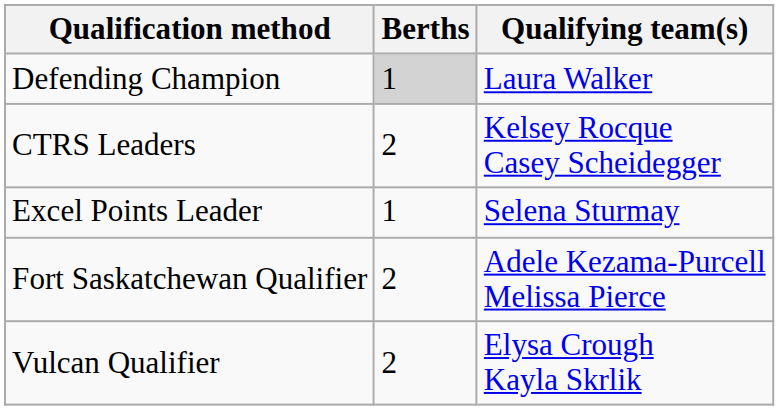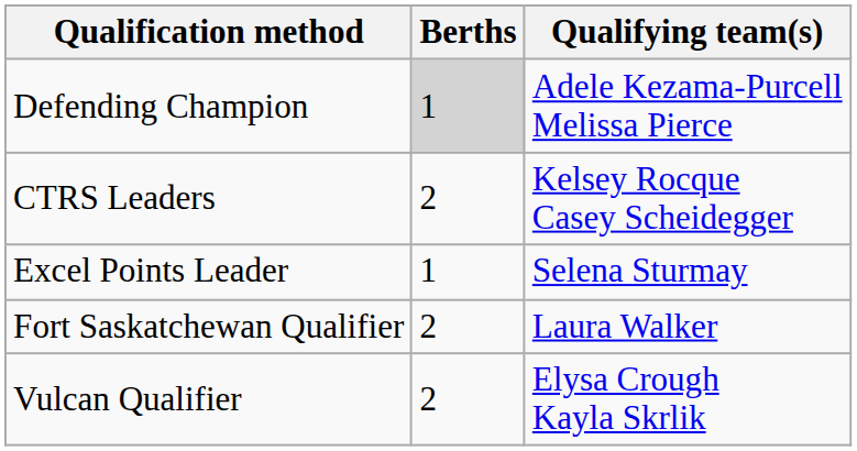Defending Champion | Qualifying team(s): Laura Walker -> Adele Kezama-Purcell Melissa Pierce
Fort Saskatchewan Qualifier | Qualifying team(s): Adele Kezama-Purcell Melissa Pierce -> Laura Walker
